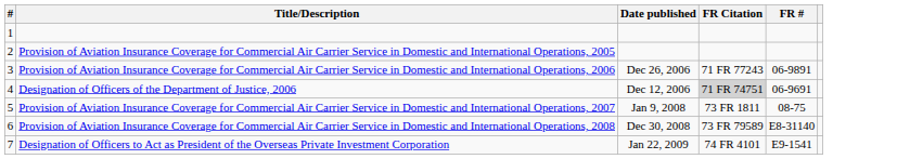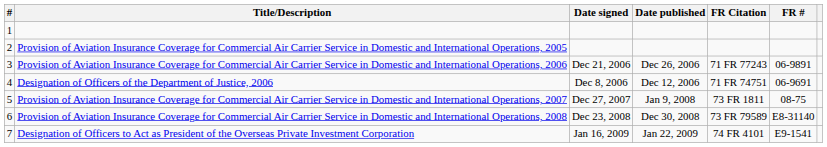+ column: Date signed | Dec 21, 2006 | Dec 8, 2006 | Dec 27, 2007 | Dec 23, 2008 | Jan 16, 2009
Designation of Officers of the Department of Justice, 2006 | FR Citation: lightgrey background -> no background
